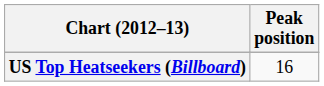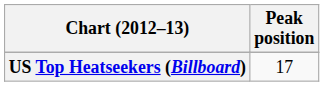US Top Heatseekers (Billboard) | Peak position: 16 -> 17
